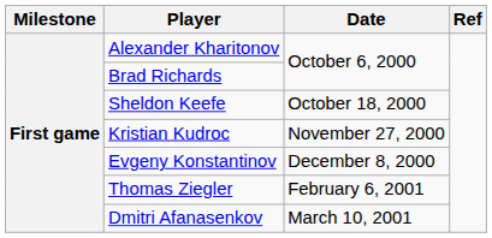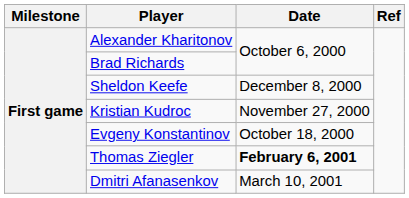Sheldon Keefe | Date: October 18, 2000 -> December 8, 2000
Evgeny Konstantinov | Date: December 8, 2000 -> October 18, 2000
Thomas Ziegler | Date: normal -> bold
